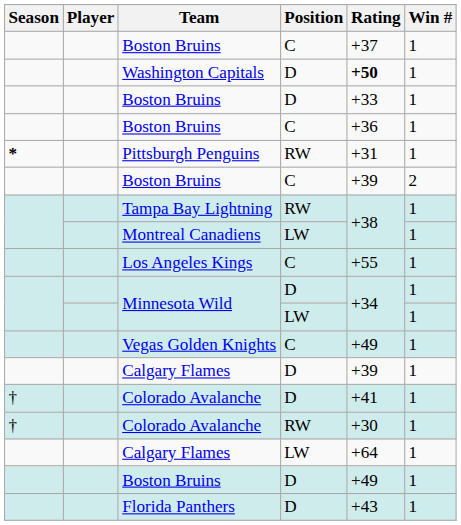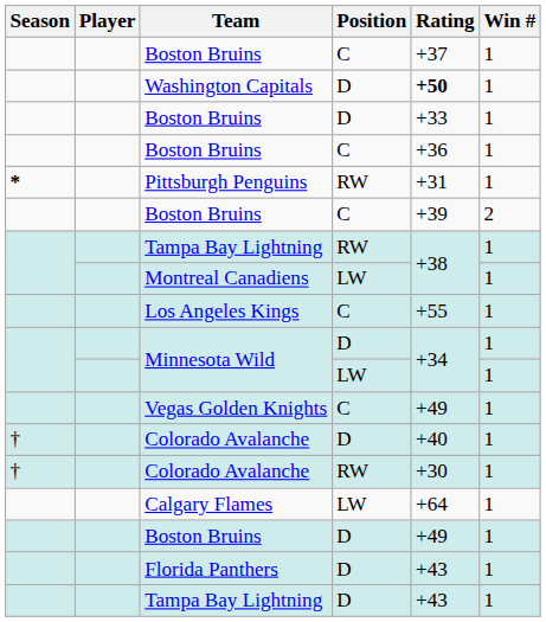- row: Calgary Flames | D | +39 | 1
Colorado Avalanche / D | Rating: +41 -> +40
+ row: Tampa Bay Lightning | D | +43 | 1
